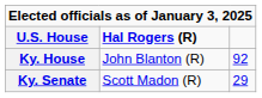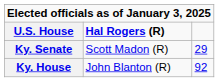rows swapped: Ky. Senate <-> Ky. House
